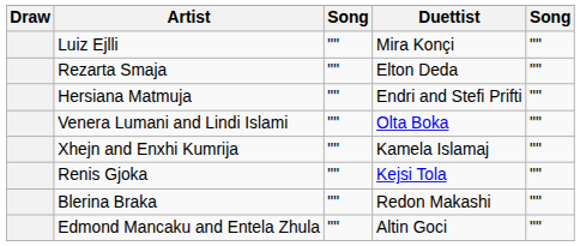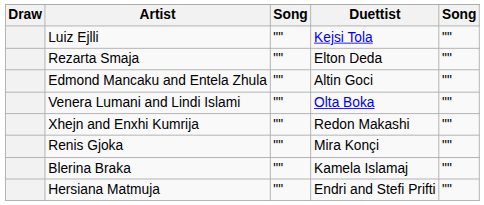Luiz Ejlli | Duettist: Mira Konçi -> Kejsi Tola
rows swapped: Edmond Mancaku and Entela Zhula <-> Hersiana Matmuja
Xhejn and Enxhi Kumrija | Duettist: Kamela Islamaj -> Redon Makashi
Renis Gjoka | Duettist: Kejsi Tola -> Mira Konçi
Blerina Braka | Duettist: Redon Makashi -> Kamela Islamaj
